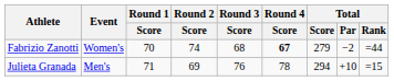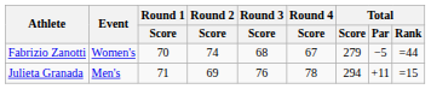Fabrizio Zanotti | Round 4 / Score: bold -> normal
Fabrizio Zanotti | Total / Par: −2 -> −5
Julieta Granada | Total / Par: +10 -> +11
